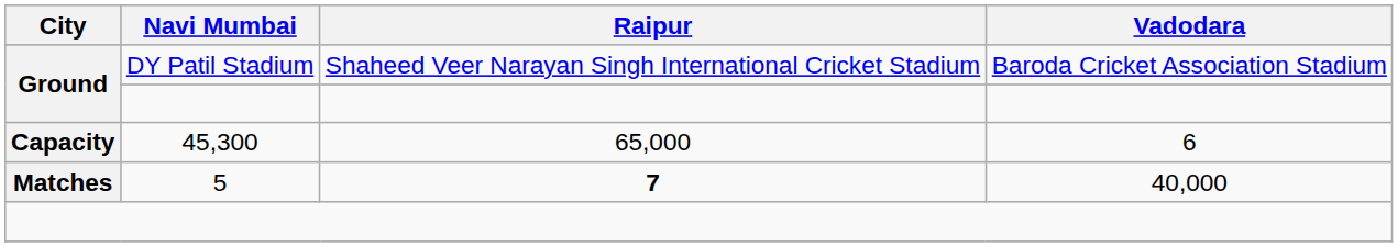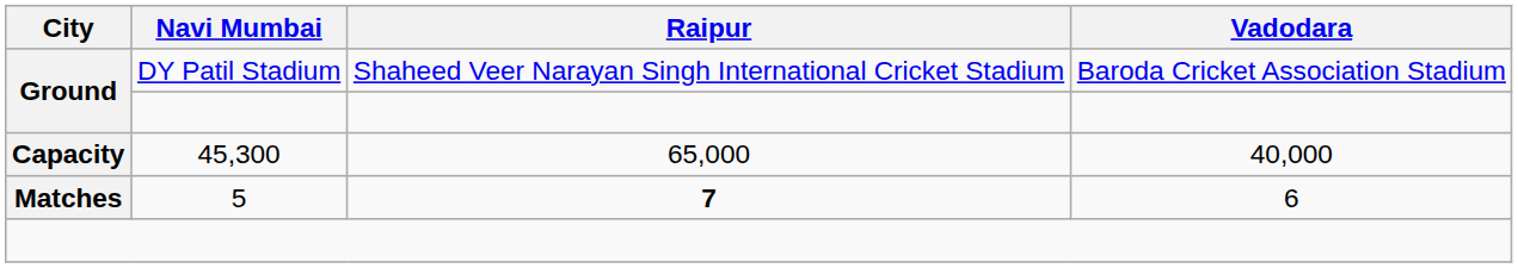Capacity | Vadodara: 6 -> 40,000
Matches | Vadodara: 40,000 -> 6
